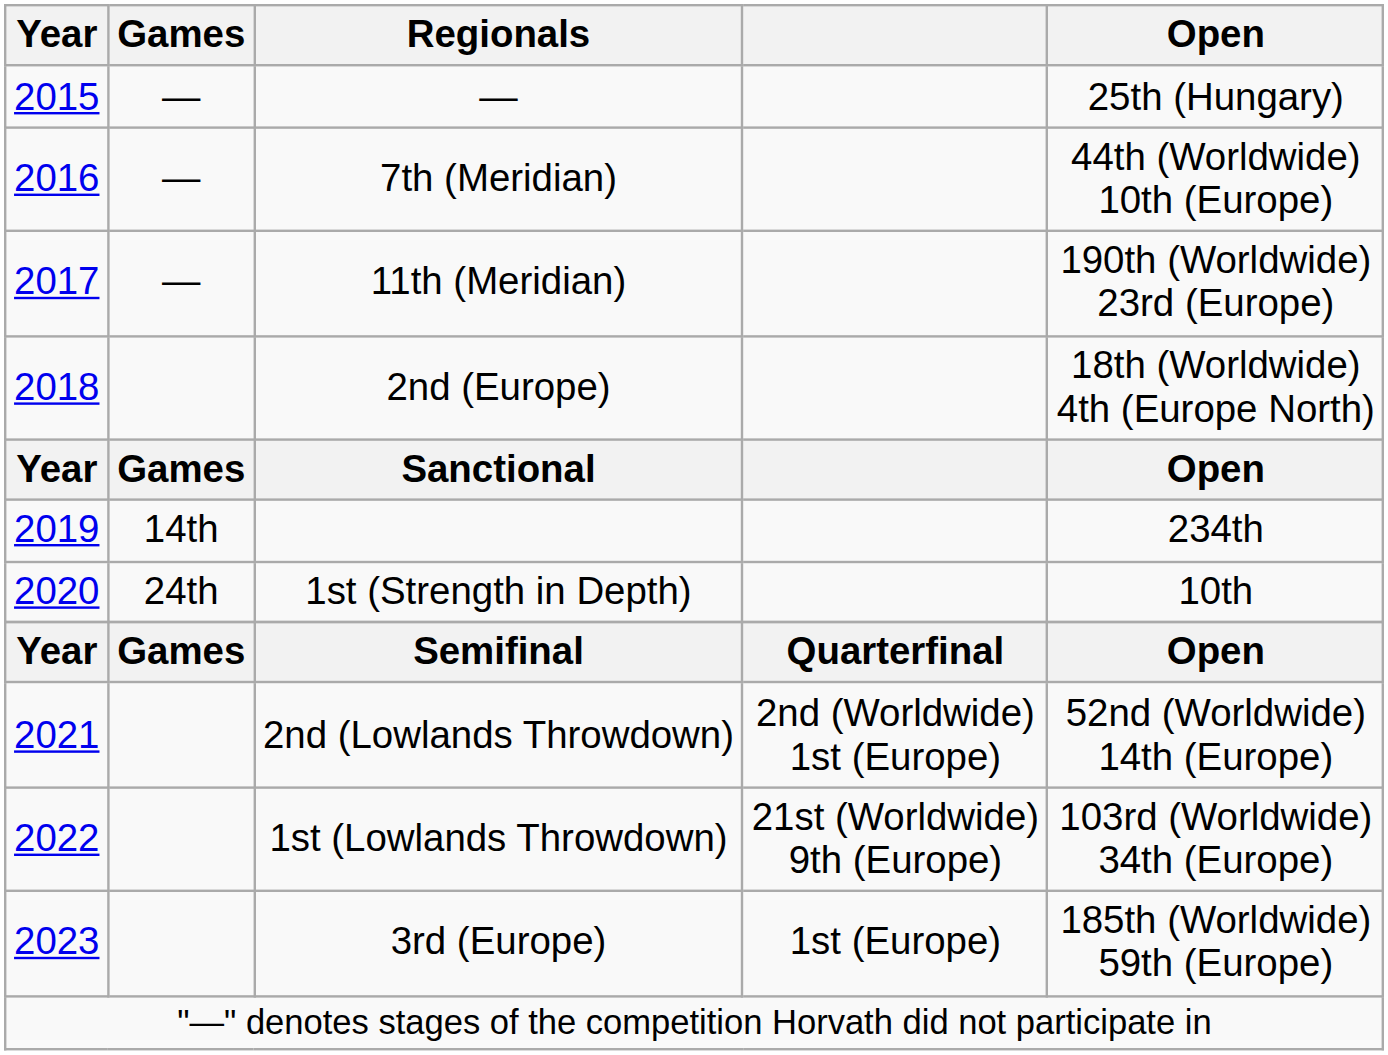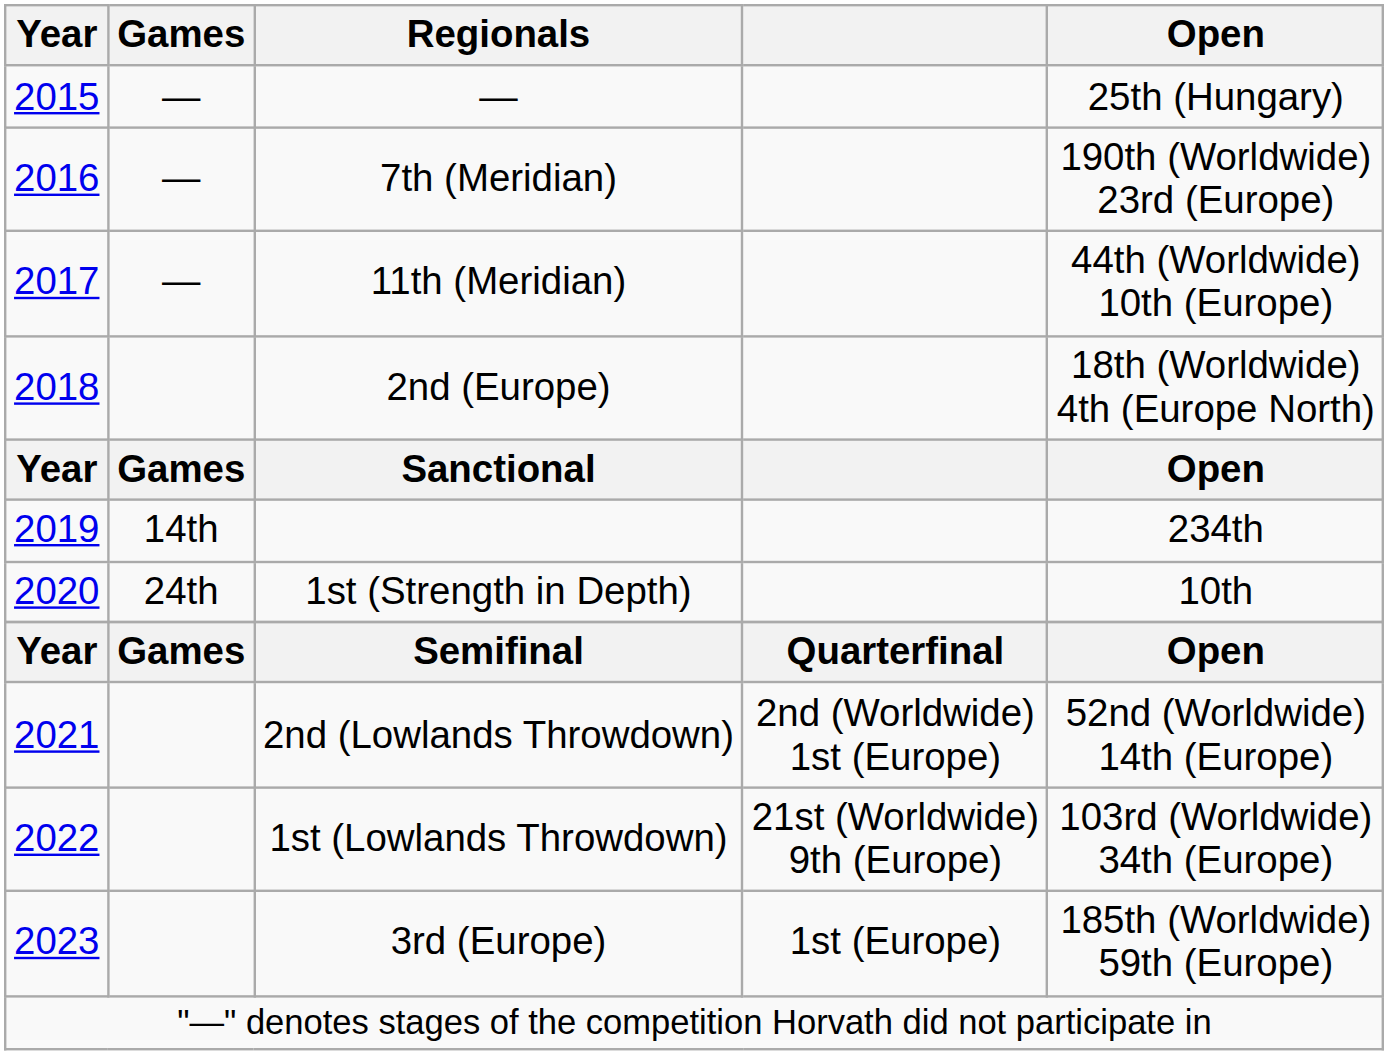7th (Meridian) | Open: 44th (Worldwide) 10th (Europe) -> 190th (Worldwide) 23rd (Europe)
11th (Meridian) | Open: 190th (Worldwide) 23rd (Europe) -> 44th (Worldwide) 10th (Europe)
